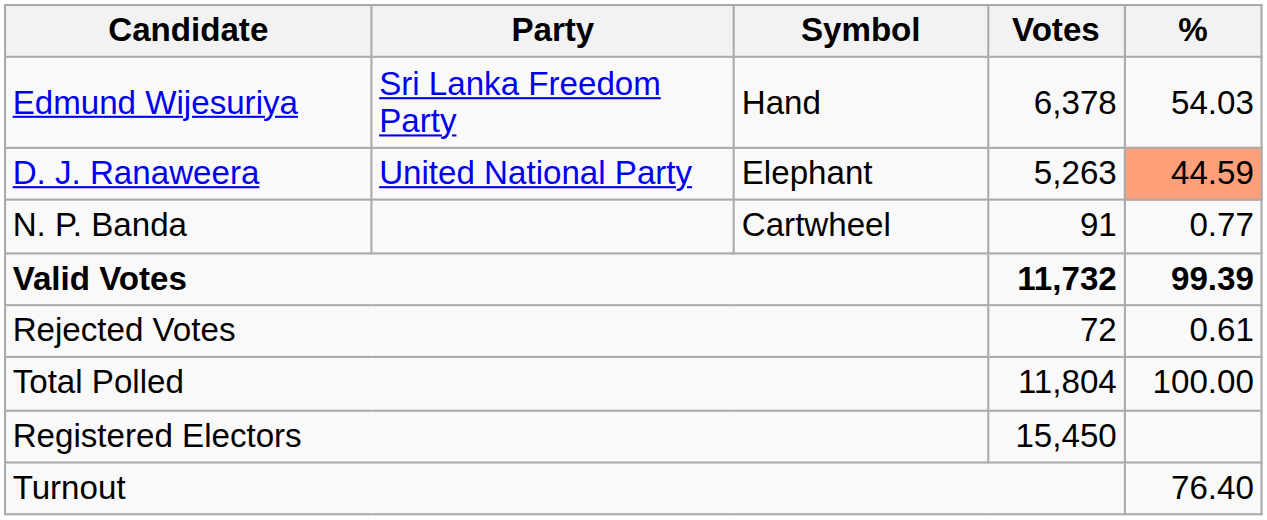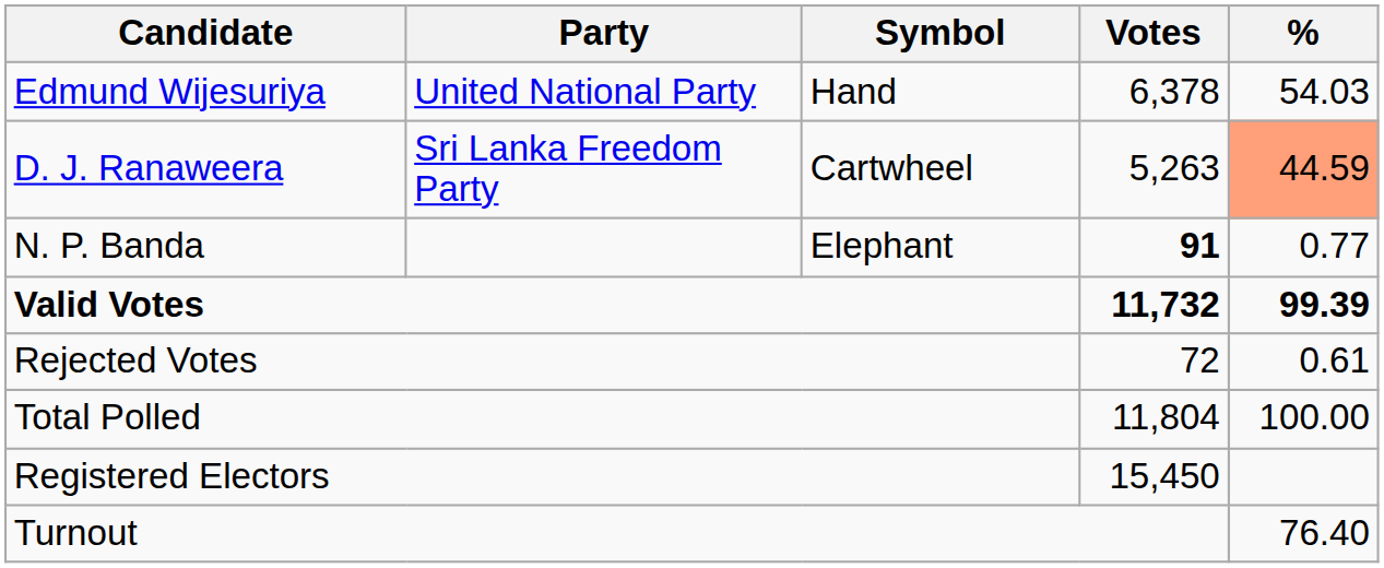Edmund Wijesuriya | Party: Sri Lanka Freedom Party -> United National Party
D. J. Ranaweera | Party: United National Party -> Sri Lanka Freedom Party
D. J. Ranaweera | Symbol: Elephant -> Cartwheel
N. P. Banda | Symbol: Cartwheel -> Elephant
N. P. Banda | Votes: normal -> bold
